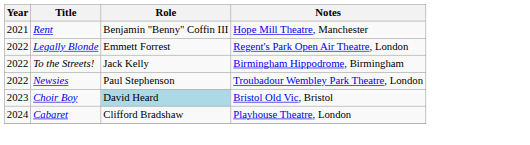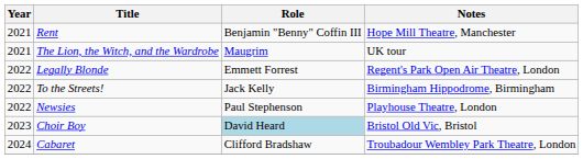+ row: 2021 | The Lion, the Witch, and the Wardrobe | Maugrim | UK tour
Newsies | Notes: Troubadour Wembley Park Theatre, London -> Playhouse Theatre, London
Cabaret | Notes: Playhouse Theatre, London -> Troubadour Wembley Park Theatre, London
